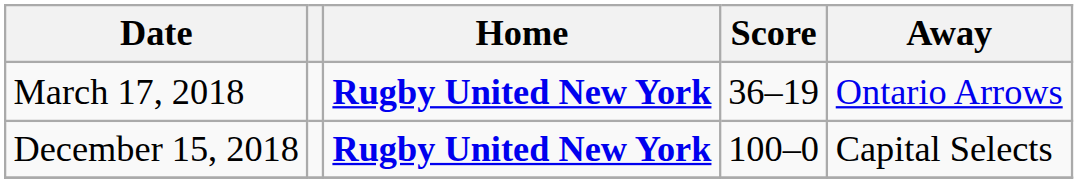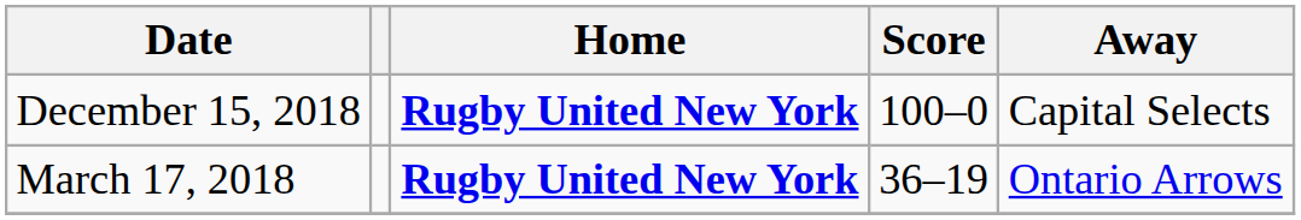rows swapped: March 17, 2018 <-> December 15, 2018
